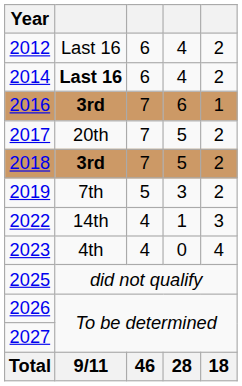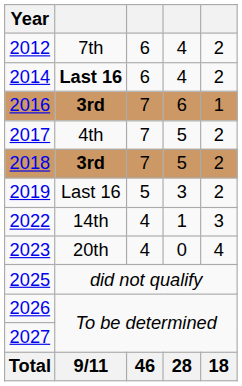2012 | column 2: Last 16 -> 7th
2017 | column 2: 20th -> 4th
2019 | column 2: 7th -> Last 16
2023 | column 2: 4th -> 20th
